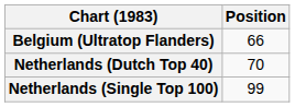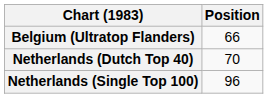Netherlands (Single Top 100) | Position: 99 -> 96
